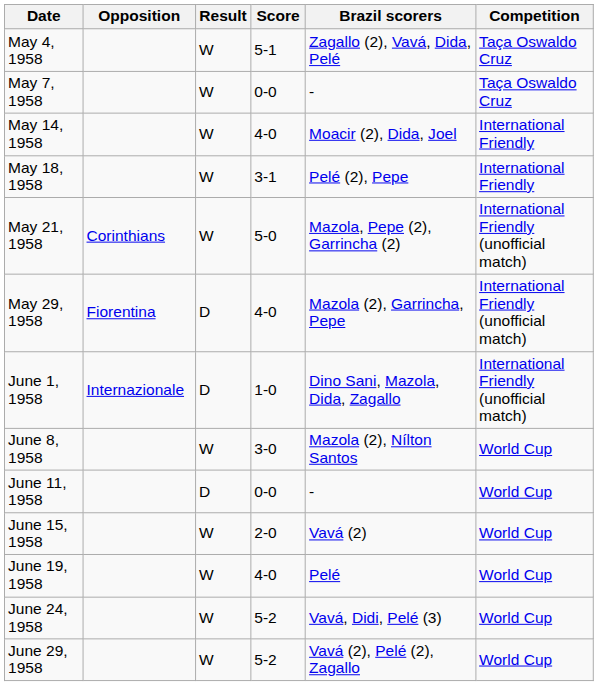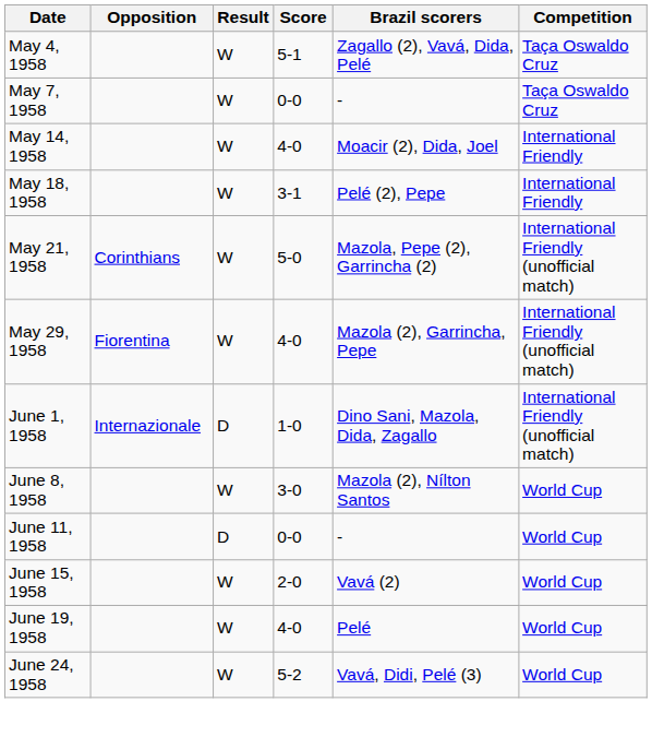May 29, 1958 | Result: D -> W
- row: June 29, 1958 | W | 5-2 | Vavá (2), Pelé (2), Zagallo | World Cup
